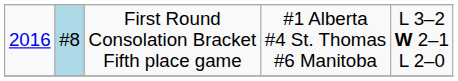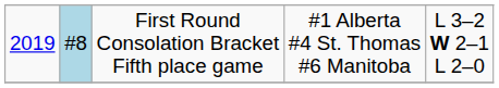First Round Consolation Bracket Fifth place game | column 1: 2016 -> 2019
